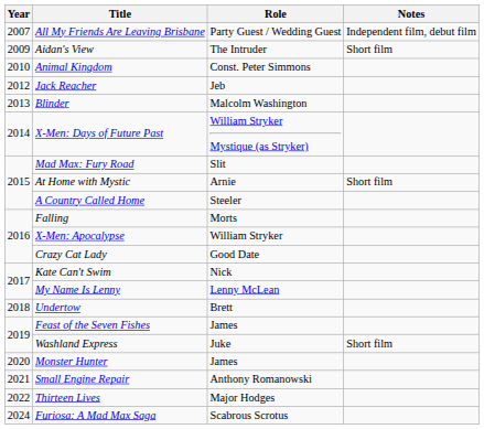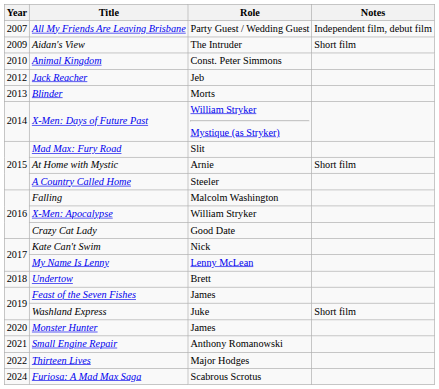Blinder | Role: Malcolm Washington -> Morts
Falling | Role: Morts -> Malcolm Washington
